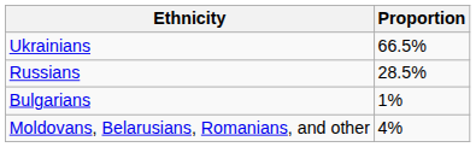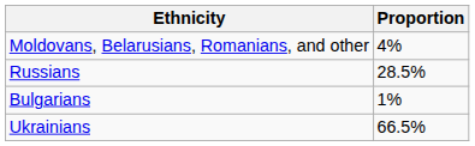rows swapped: Ukrainians <-> Moldovans, Belarusians, Romanians, and other
